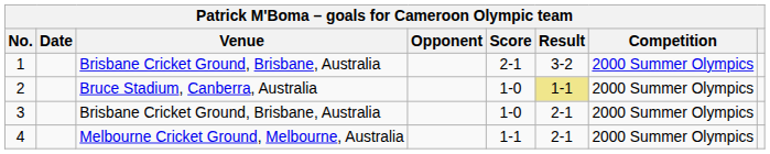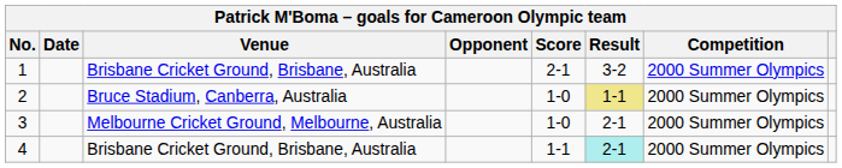3 | Venue: Brisbane Cricket Ground, Brisbane, Australia -> Melbourne Cricket Ground, Melbourne, Australia
4 | Venue: Melbourne Cricket Ground, Melbourne, Australia -> Brisbane Cricket Ground, Brisbane, Australia
4 | Result: no background -> paleturquoise background
